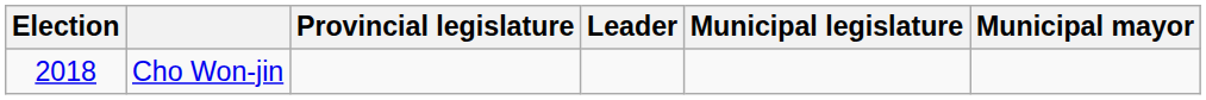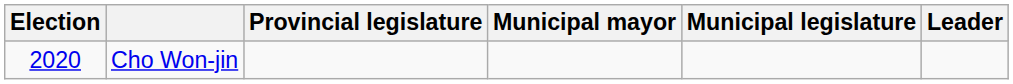columns swapped: Municipal mayor <-> Leader
Cho Won-jin | Election: 2018 -> 2020
